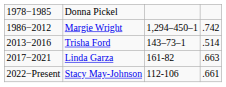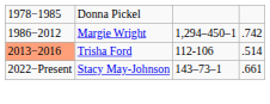Trisha Ford | column 1: no background -> lightsalmon background
Trisha Ford | column 3: 143–73–1 -> 112-106
- row: 2017−2021 | Linda Garza | 161-82 | .663
Stacy May-Johnson | column 3: 112-106 -> 143–73–1
